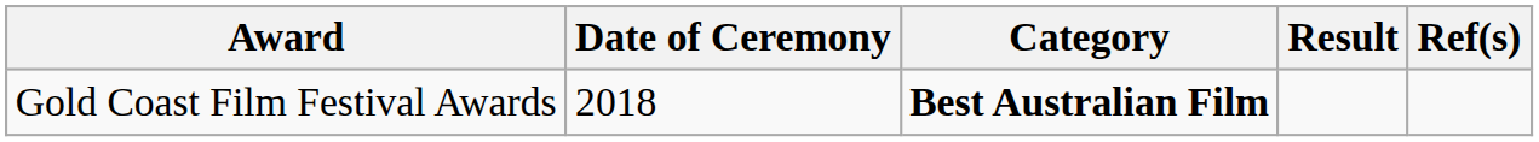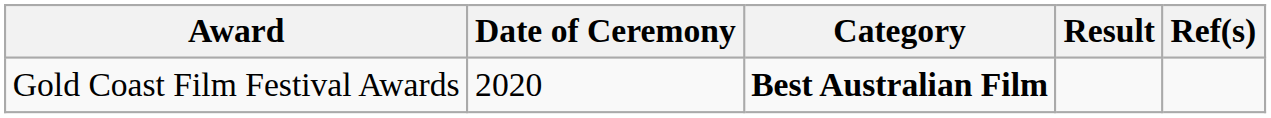Gold Coast Film Festival Awards | Date of Ceremony: 2018 -> 2020
